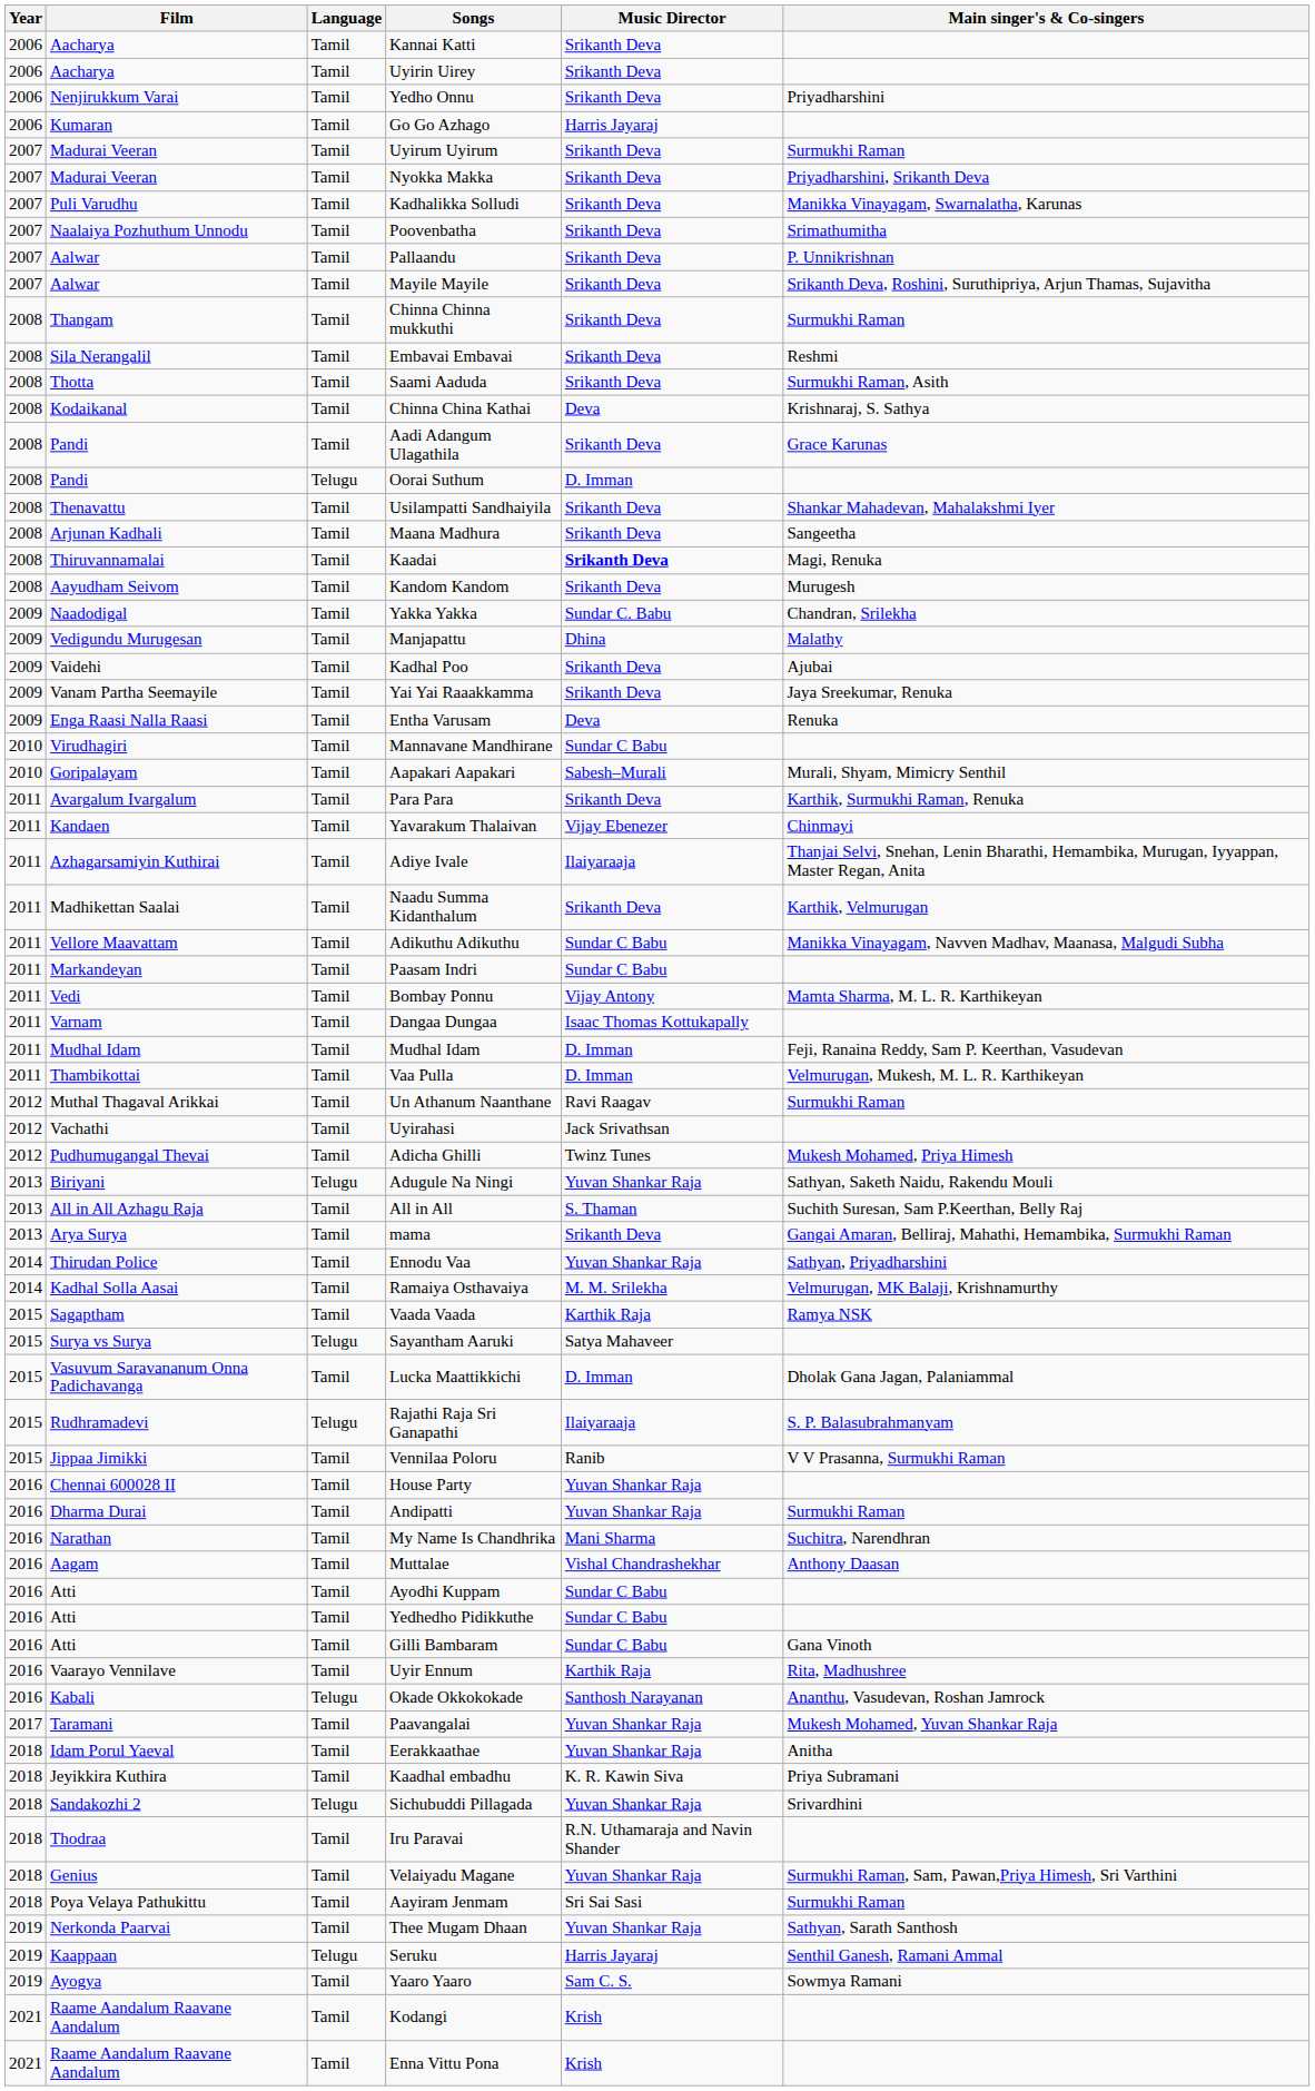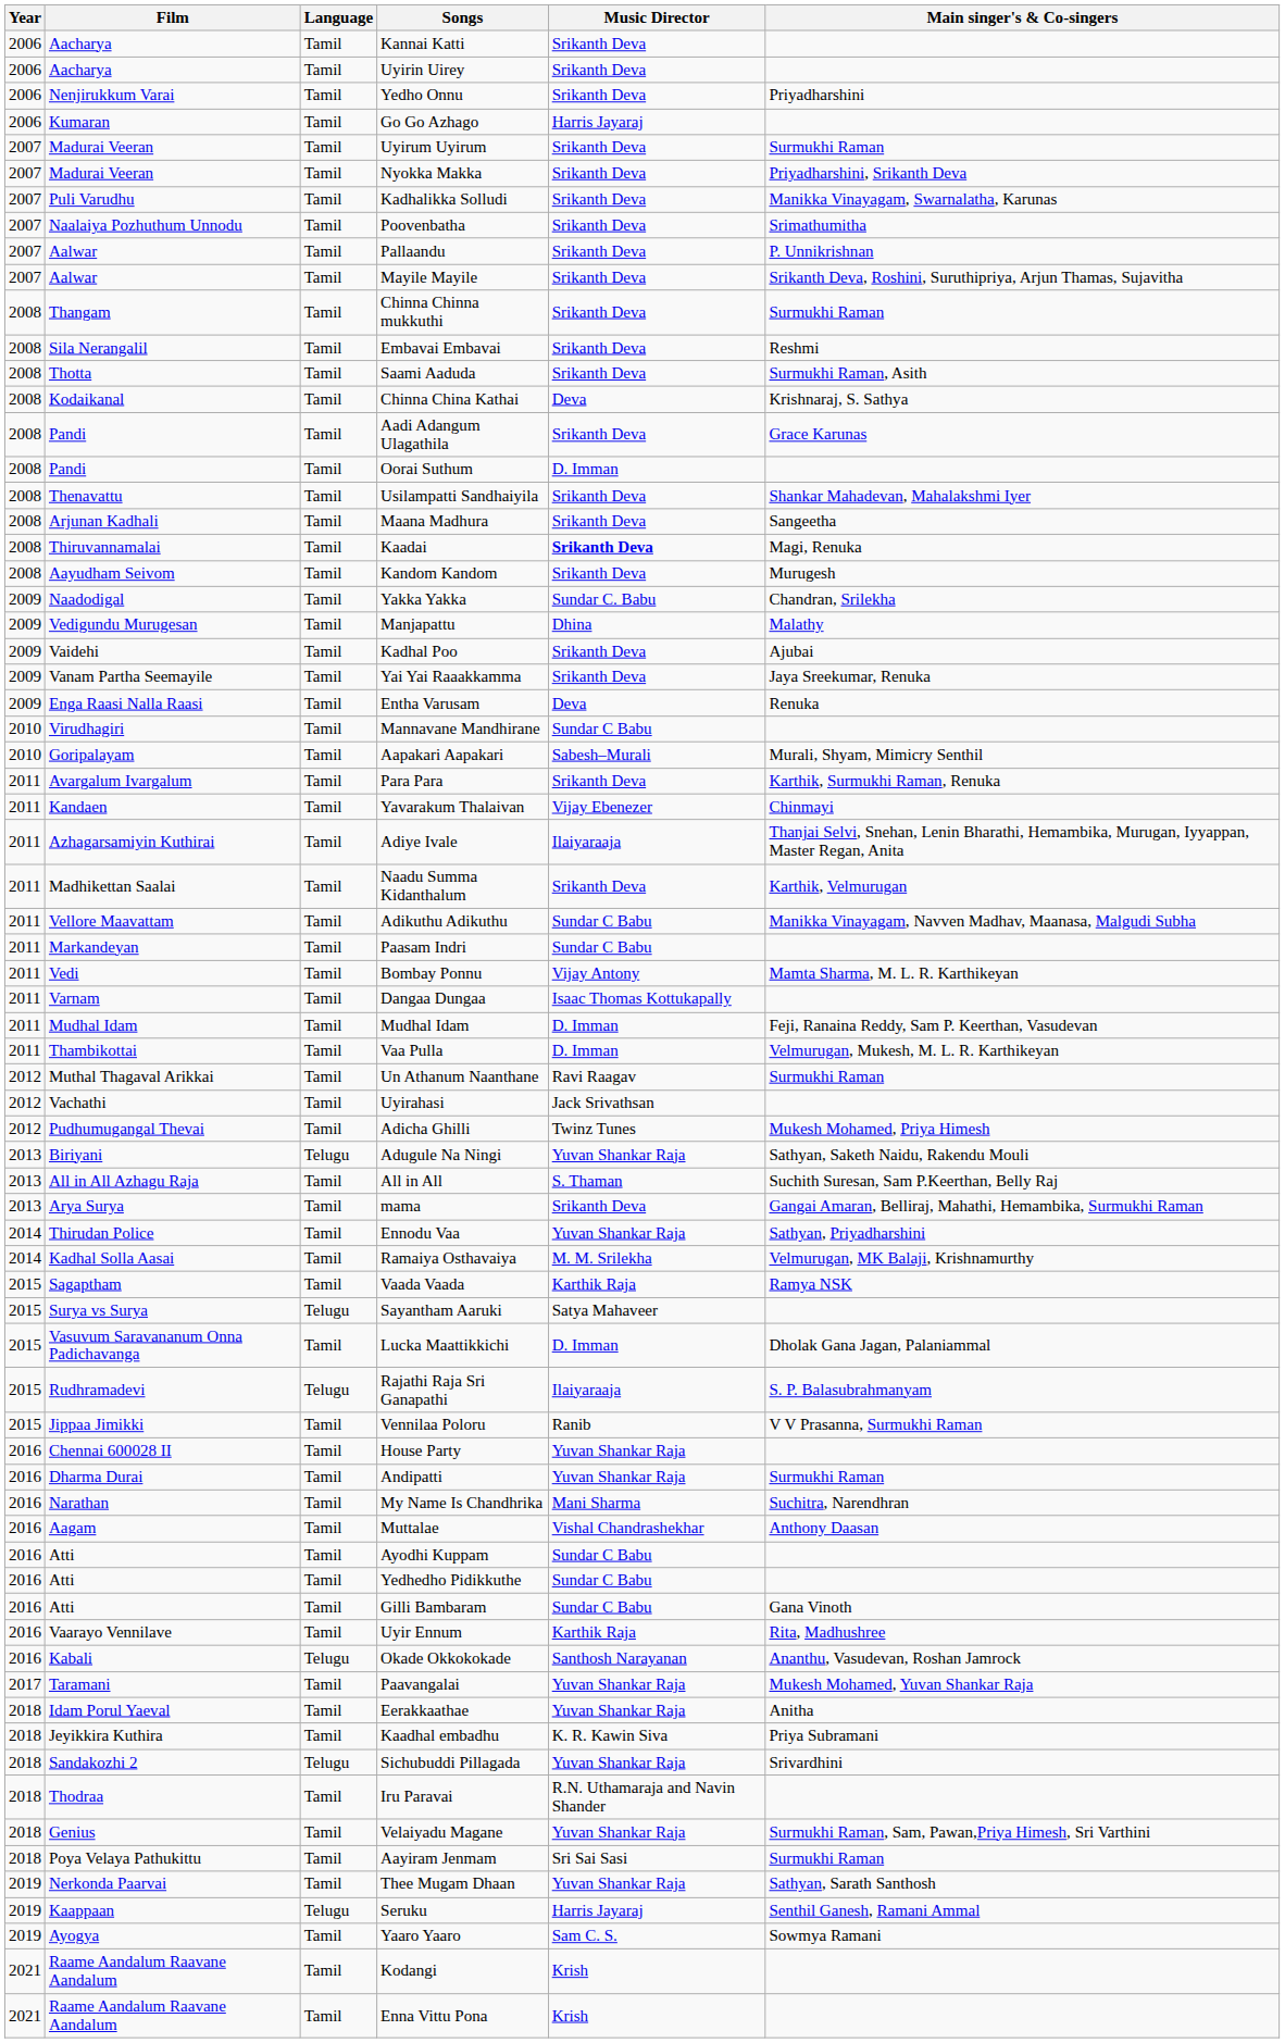Oorai Suthum | Language: Telugu -> Tamil
